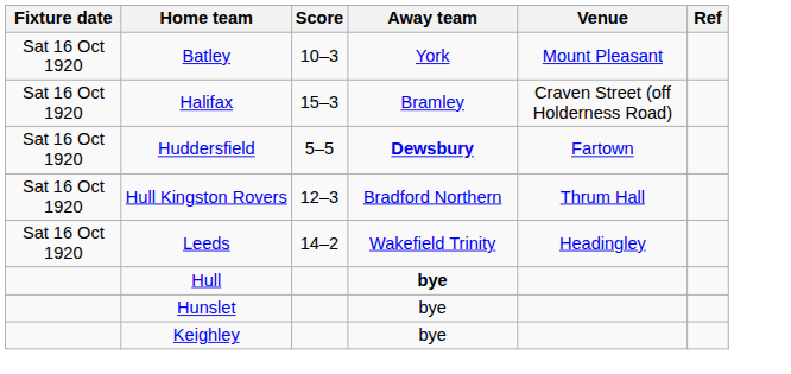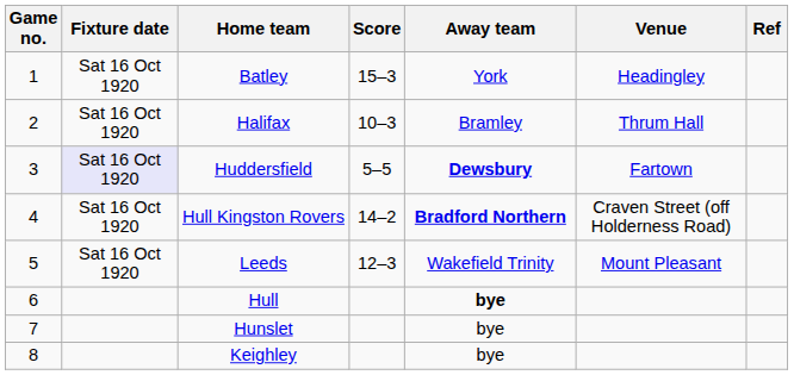+ column: Game no. | 1 | 2 | 3 | 4 | 5 | 6 | 7 | 8
Batley | Score: 10–3 -> 15–3
Batley | Venue: Mount Pleasant -> Headingley
Halifax | Score: 15–3 -> 10–3
Halifax | Venue: Craven Street (off Holderness Road) -> Thrum Hall
Huddersfield | Fixture date: no background -> lavender background
Hull Kingston Rovers | Score: 12–3 -> 14–2
Hull Kingston Rovers | Away team: normal -> bold
Hull Kingston Rovers | Venue: Thrum Hall -> Craven Street (off Holderness Road)
Leeds | Score: 14–2 -> 12–3
Leeds | Venue: Headingley -> Mount Pleasant
